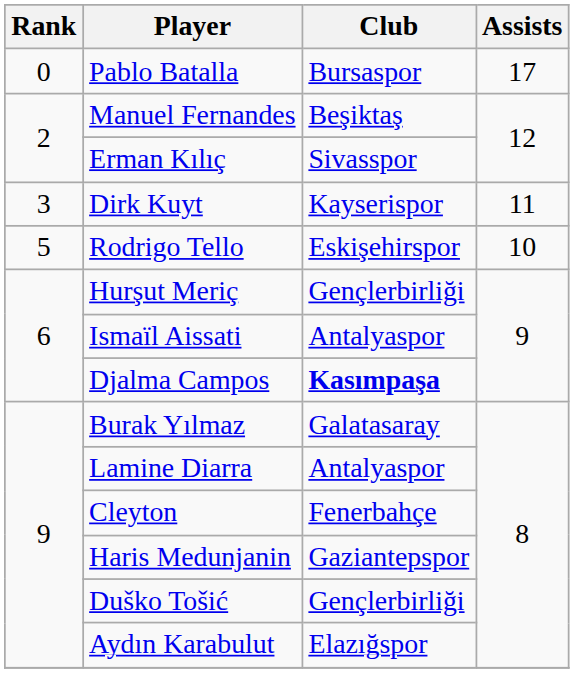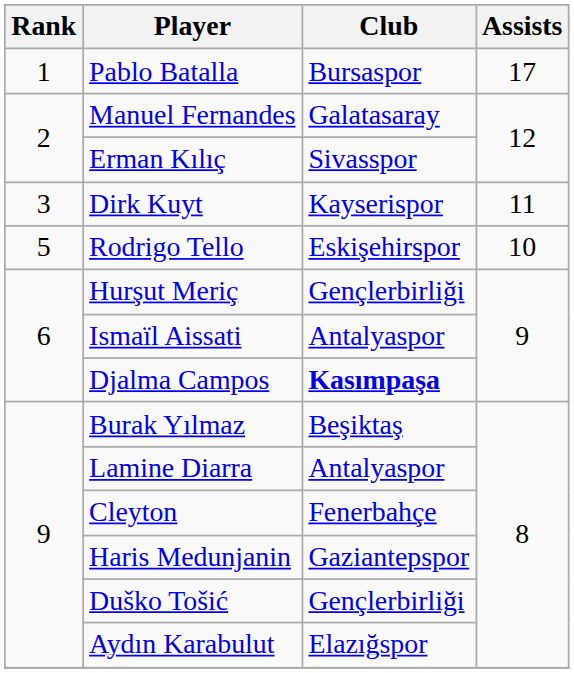Pablo Batalla | Rank: 0 -> 1
Manuel Fernandes | Club: Beşiktaş -> Galatasaray
Burak Yılmaz | Club: Galatasaray -> Beşiktaş
